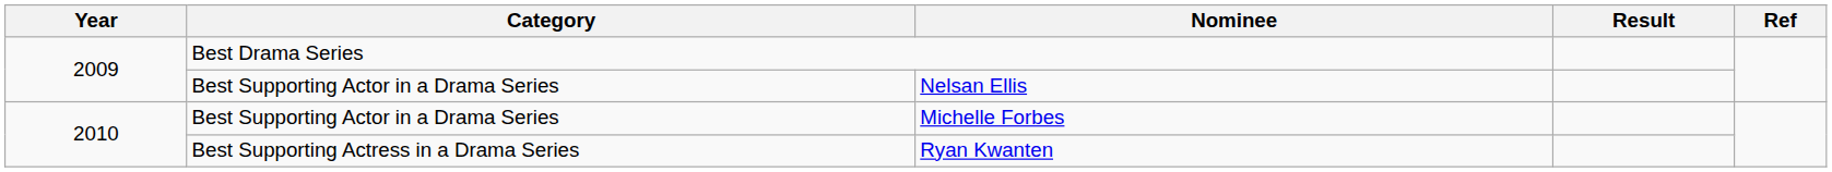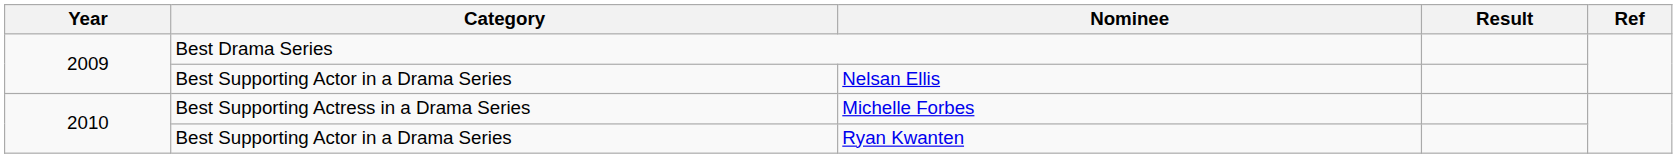Michelle Forbes | Category: Best Supporting Actor in a Drama Series -> Best Supporting Actress in a Drama Series
Ryan Kwanten | Category: Best Supporting Actress in a Drama Series -> Best Supporting Actor in a Drama Series
